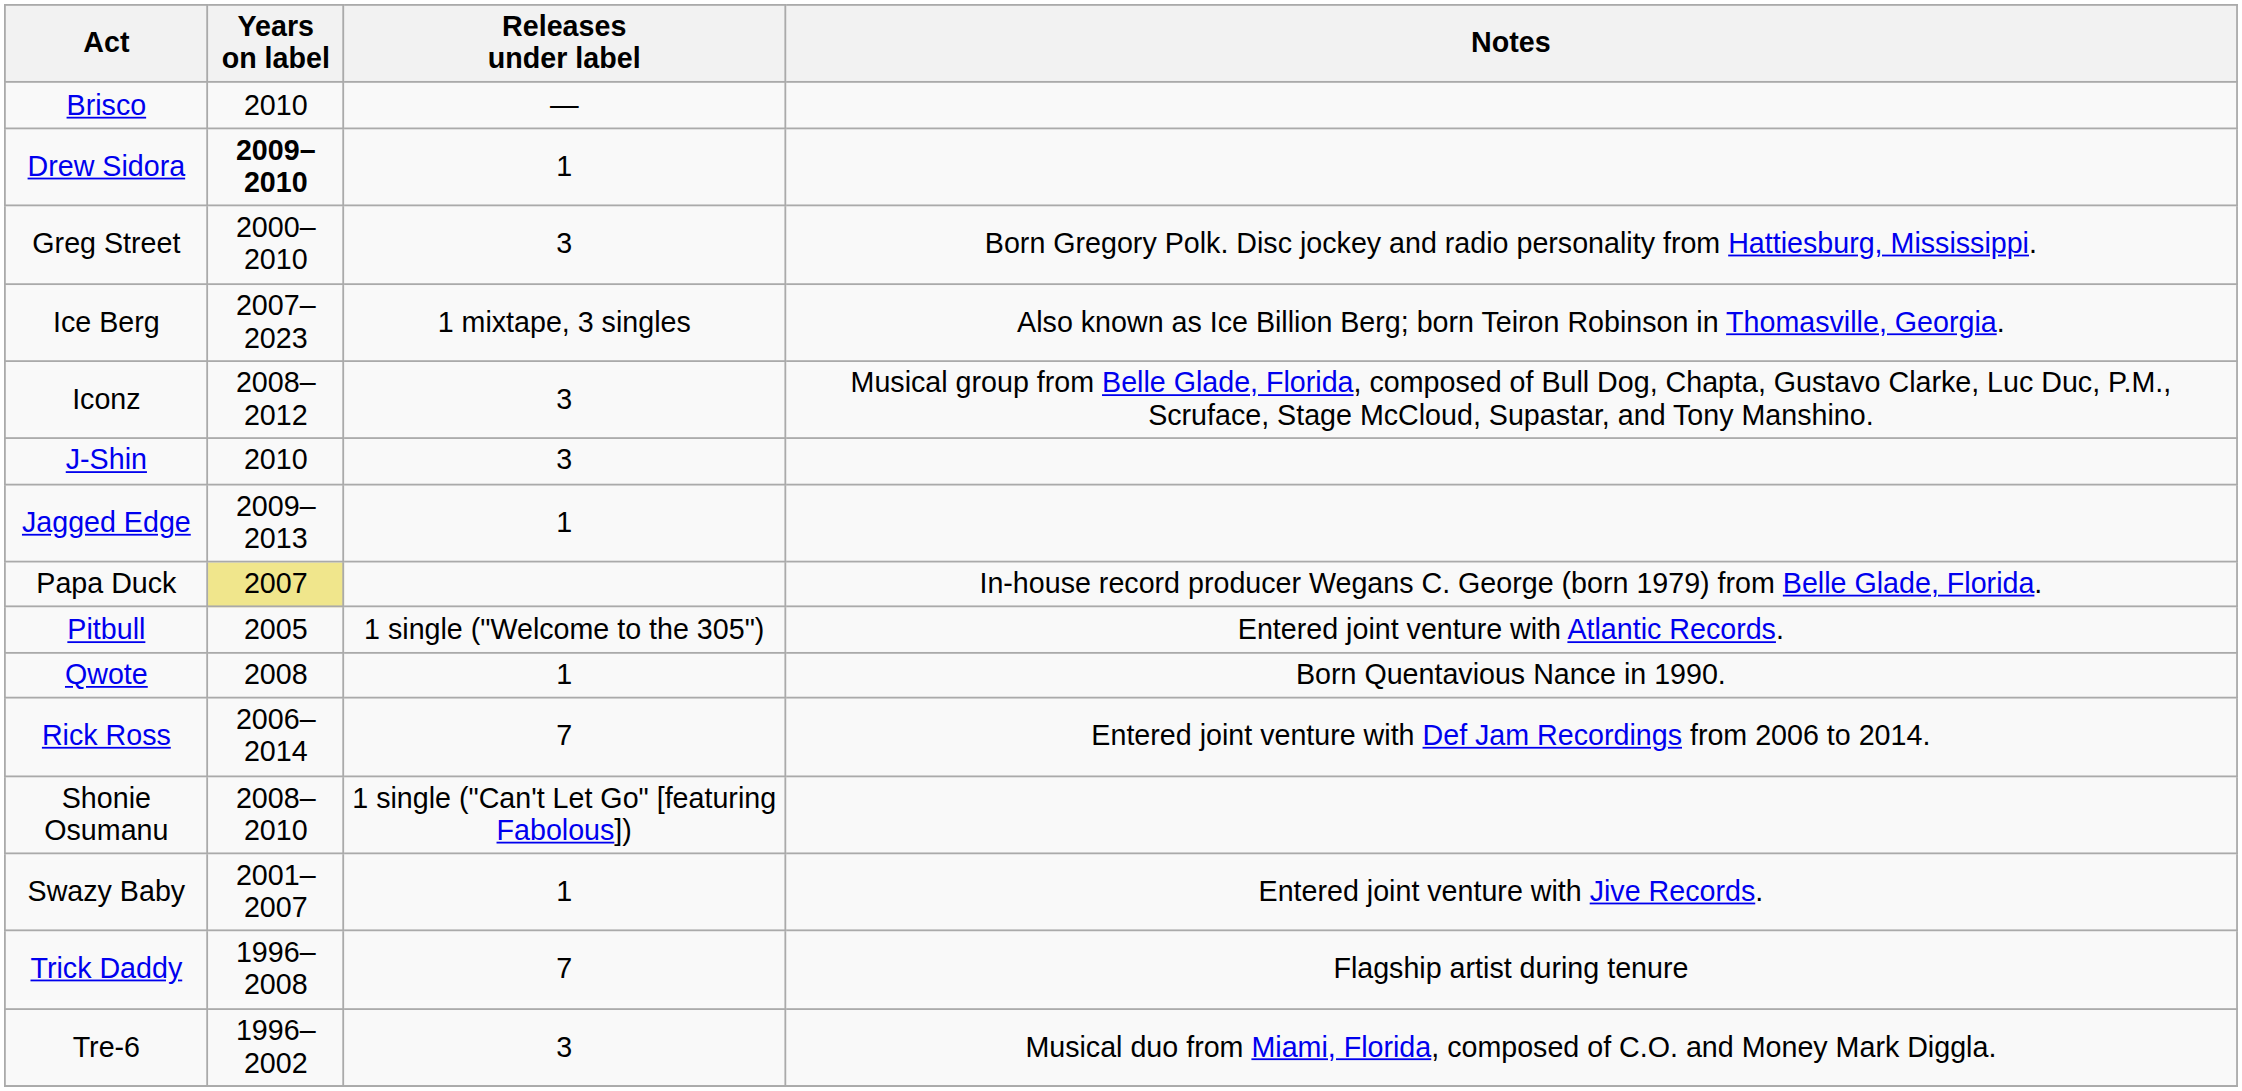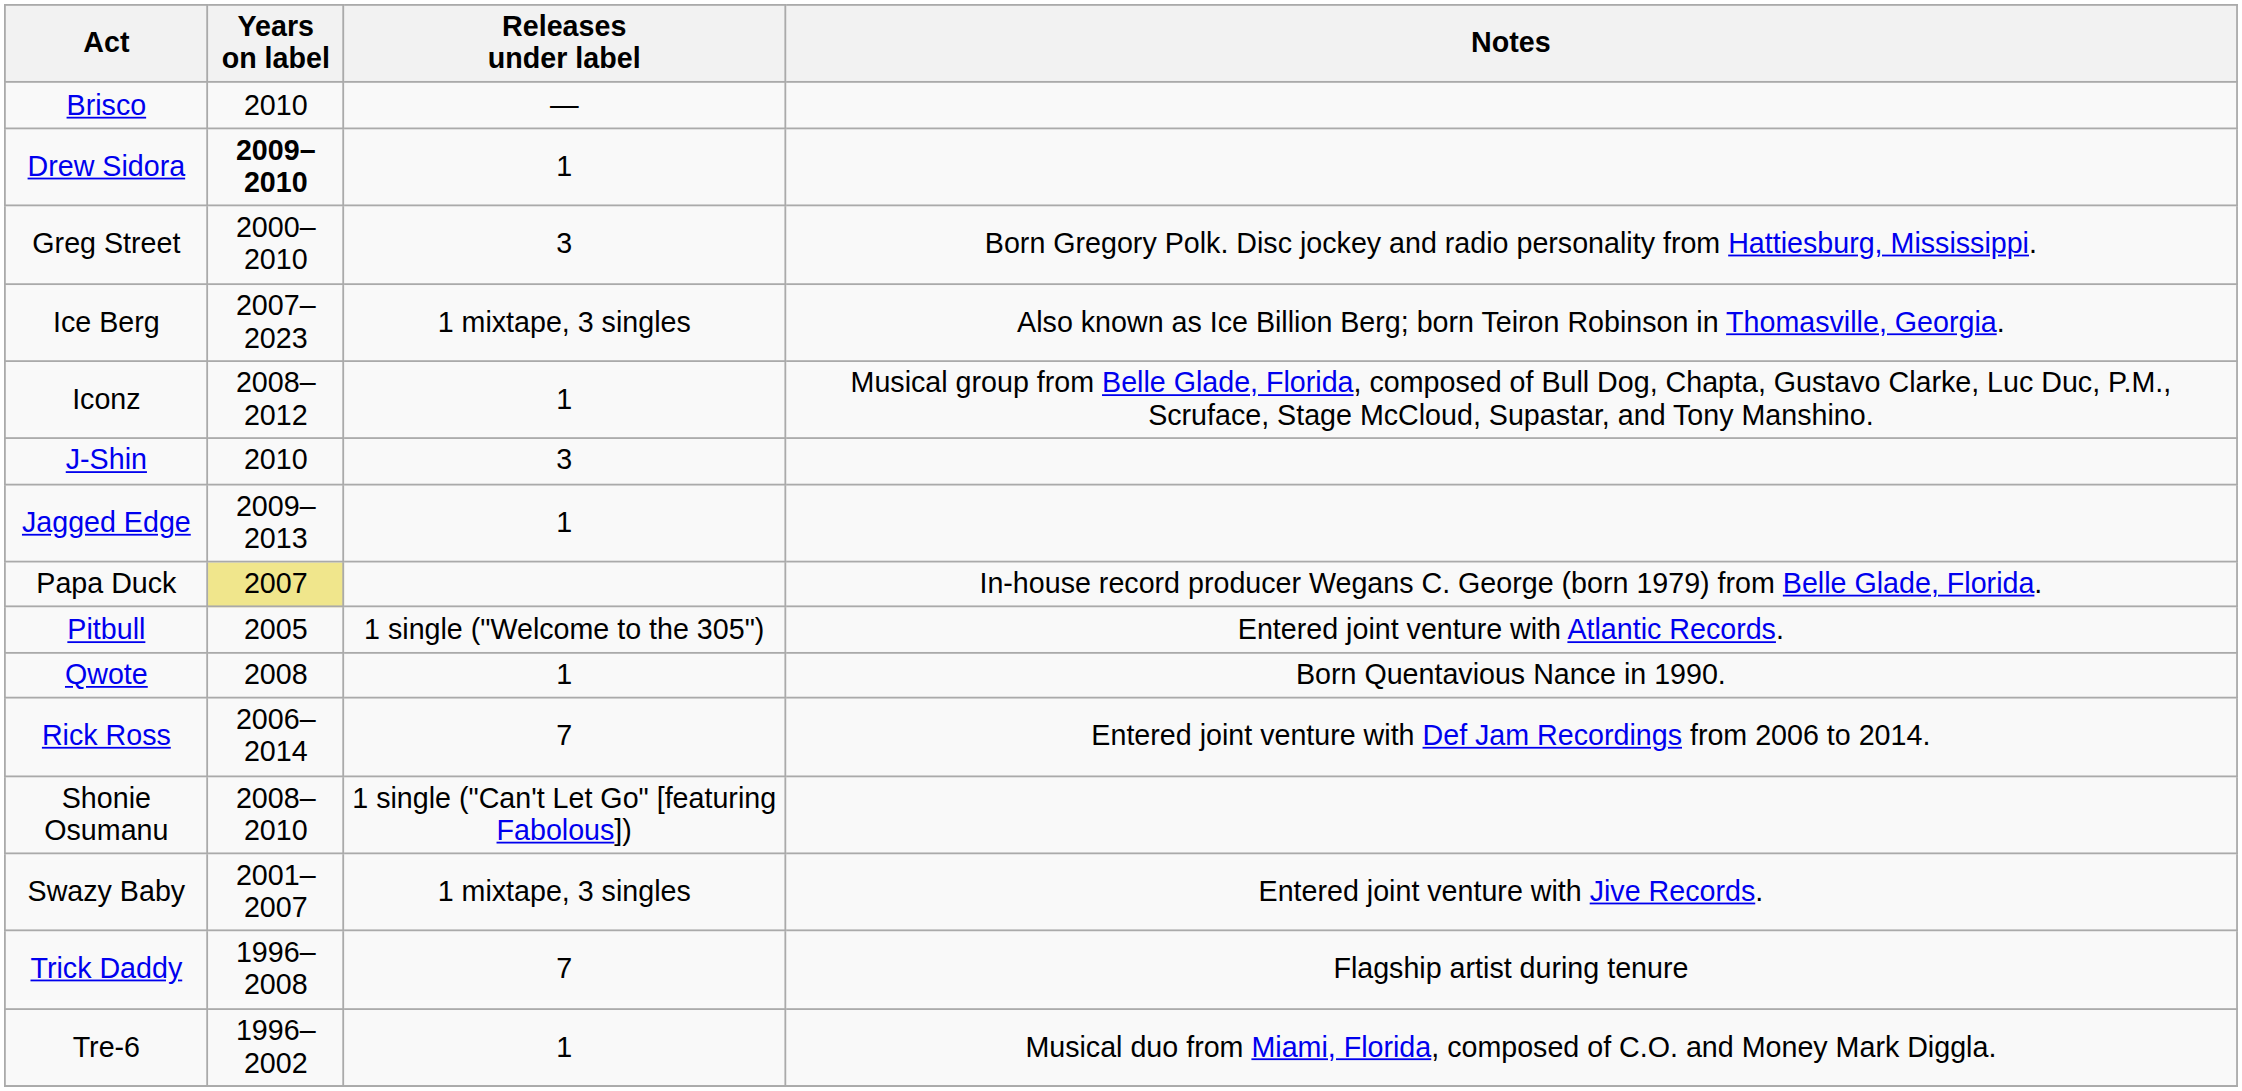Iconz | Releases under label: 3 -> 1
Swazy Baby | Releases under label: 1 -> 1 mixtape, 3 singles
Tre-6 | Releases under label: 3 -> 1
